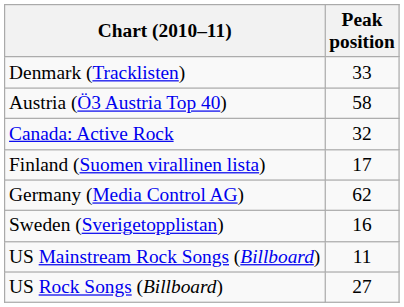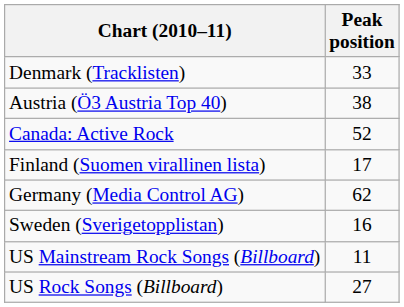Austria (Ö3 Austria Top 40) | Peak position: 58 -> 38
Canada: Active Rock | Peak position: 32 -> 52
